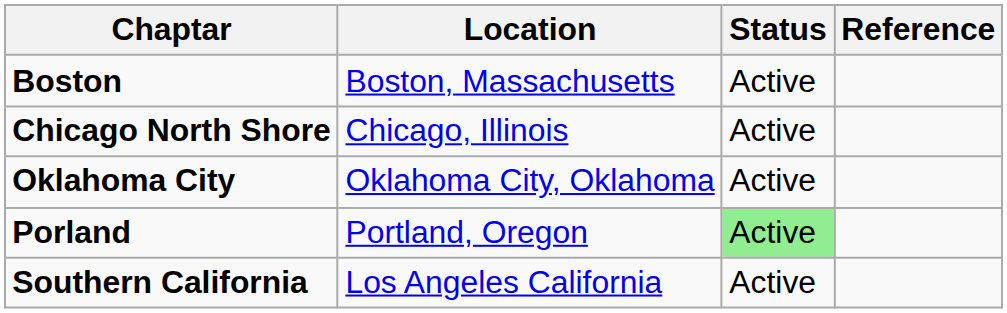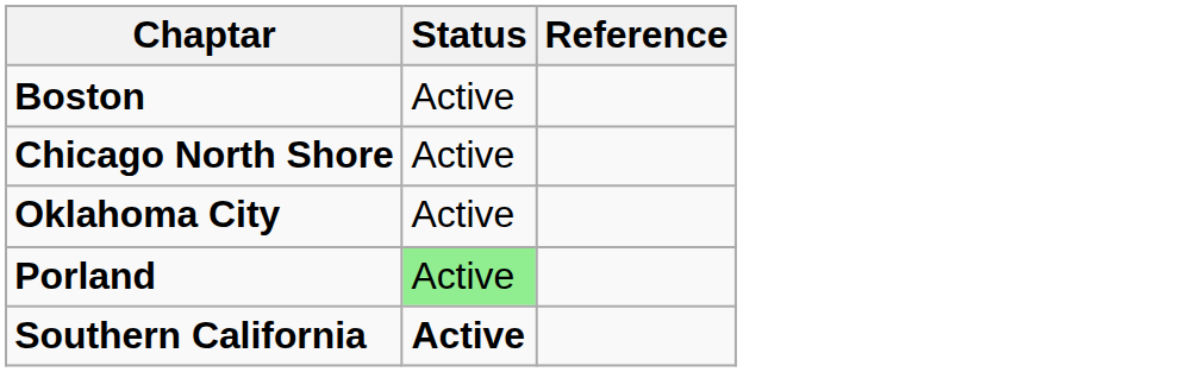- column: Location | Boston, Massachusetts | Chicago, Illinois | Oklahoma City, Oklahoma | Portland, Oregon | Los Angeles California
Southern California | Status: normal -> bold
